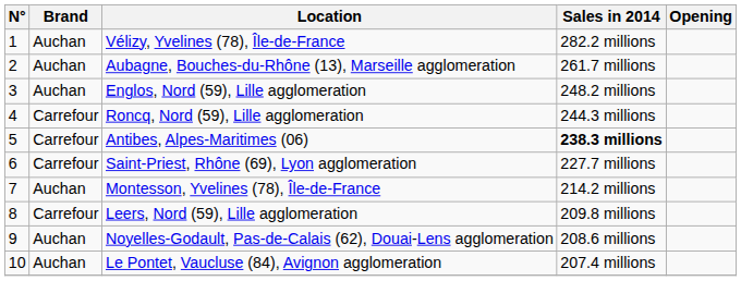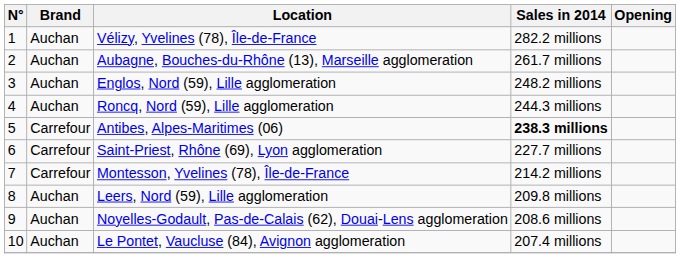Roncq, Nord (59), Lille agglomeration | Brand: Carrefour -> Auchan
Montesson, Yvelines (78), Île-de-France | Brand: Auchan -> Carrefour
Leers, Nord (59), Lille agglomeration | Brand: Carrefour -> Auchan
